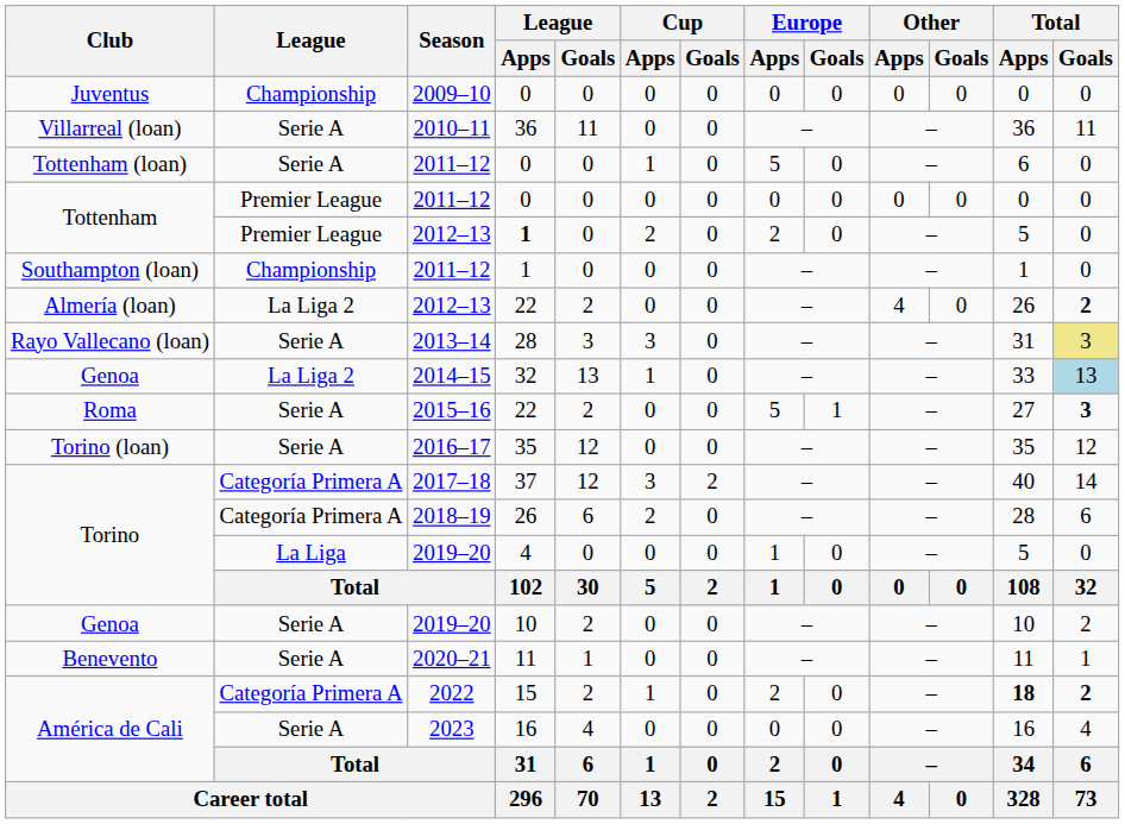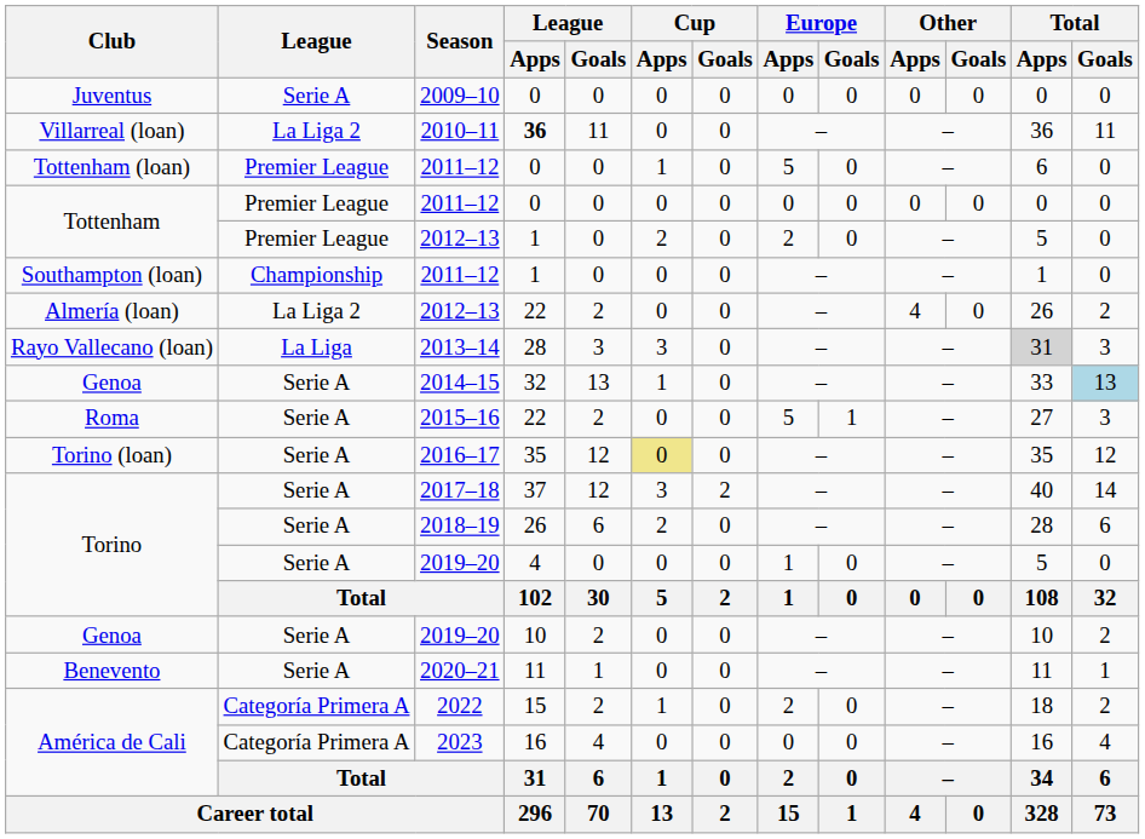2009–10 | League: Championship -> Serie A
2010–11 | League: Serie A -> La Liga 2
2010–11 | League / Apps: normal -> bold
Tottenham (loan) / 2011–12 | League: Serie A -> Premier League
Tottenham / 2012–13 | League / Apps: bold -> normal
Almería (loan) / 2012–13 | Total / Goals: bold -> normal
2013–14 | League: Serie A -> La Liga
2013–14 | Total / Apps: no background -> lightgrey background
2013–14 | Total / Goals: khaki background -> no background
2014–15 | League: La Liga 2 -> Serie A
2015–16 | Total / Goals: bold -> normal
2016–17 | Cup / Apps: no background -> khaki background
2017–18 | League: Categoría Primera A -> Serie A
2018–19 | League: Categoría Primera A -> Serie A
Torino / 2019–20 | League: La Liga -> Serie A
2022 | Total / Apps: bold -> normal
2022 | Total / Goals: bold -> normal
2023 | League: Serie A -> Categoría Primera A
